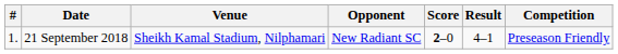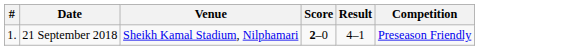- column: Opponent | New Radiant SC
